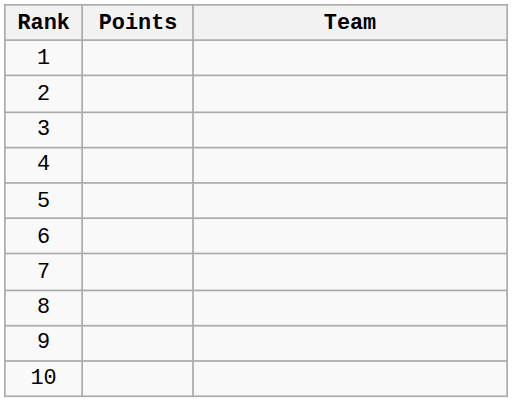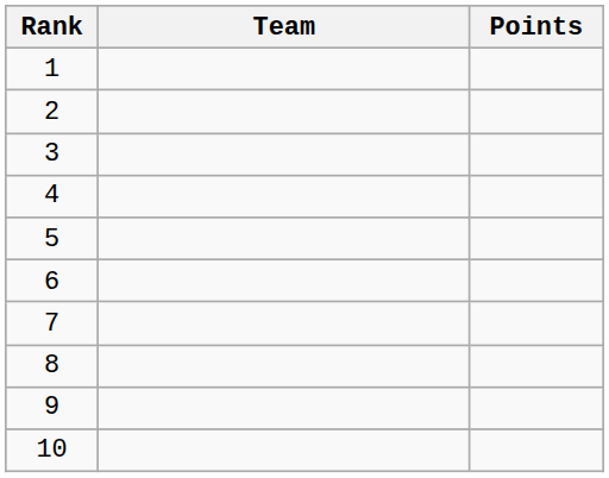columns swapped: Team <-> Points
